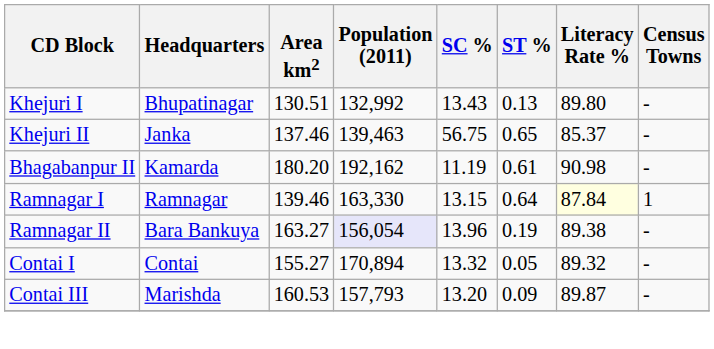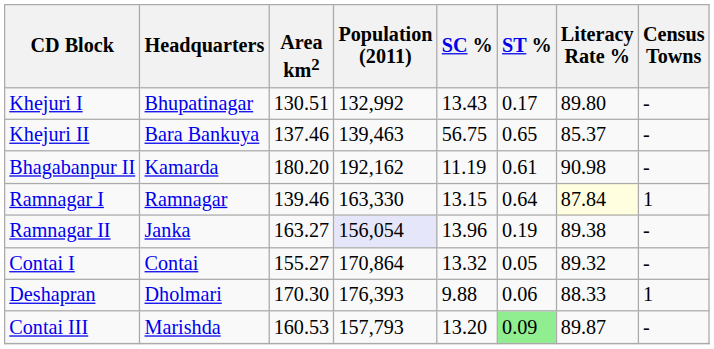Khejuri I | ST %: 0.13 -> 0.17
Khejuri II | Headquarters: Janka -> Bara Bankuya
Ramnagar II | Headquarters: Bara Bankuya -> Janka
Contai I | Population (2011): 170,894 -> 170,864
+ row: Deshapran | Dholmari | 170.30 | 176,393 | 9.88 | 0.06 | 88.33 | 1
Contai III | ST %: no background -> lightgreen background
